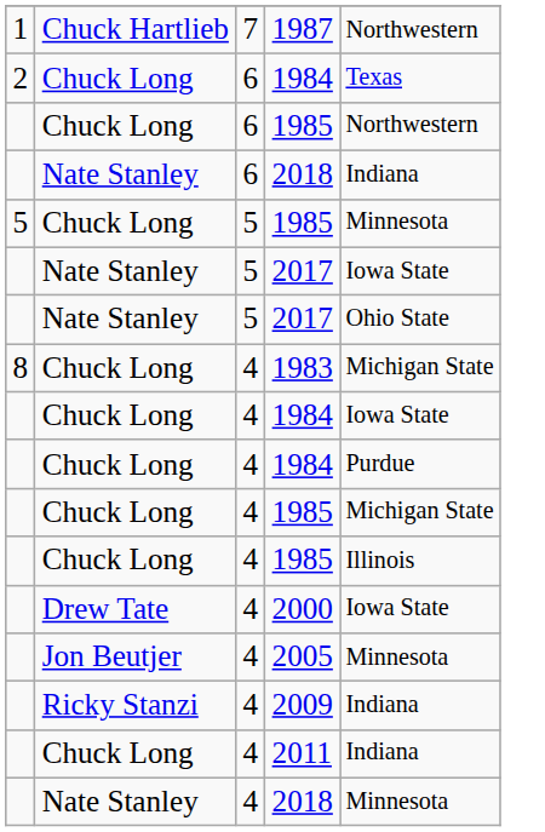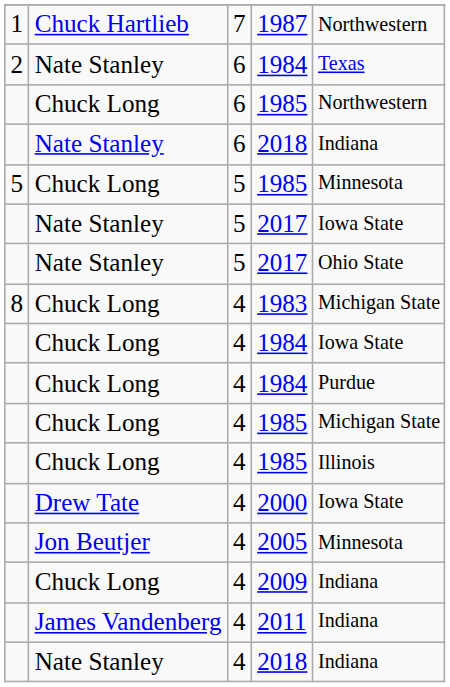6 / 1984 | column 2: Chuck Long -> Nate Stanley
2009 | column 2: Ricky Stanzi -> Chuck Long
2011 | column 2: Chuck Long -> James Vandenberg
4 / 2018 | column 5: Minnesota -> Indiana
